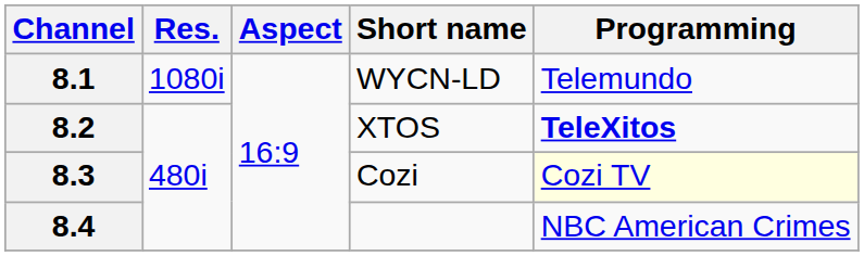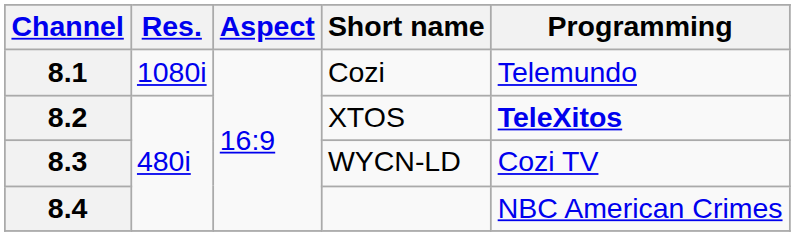8.1 | Short name: WYCN-LD -> Cozi
8.3 | Short name: Cozi -> WYCN-LD
8.3 | Programming: lightyellow background -> no background
